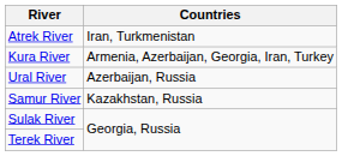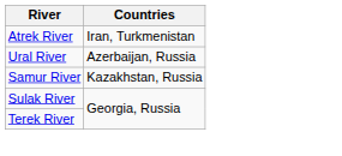- row: Kura River | Armenia, Azerbaijan, Georgia, Iran, Turkey
